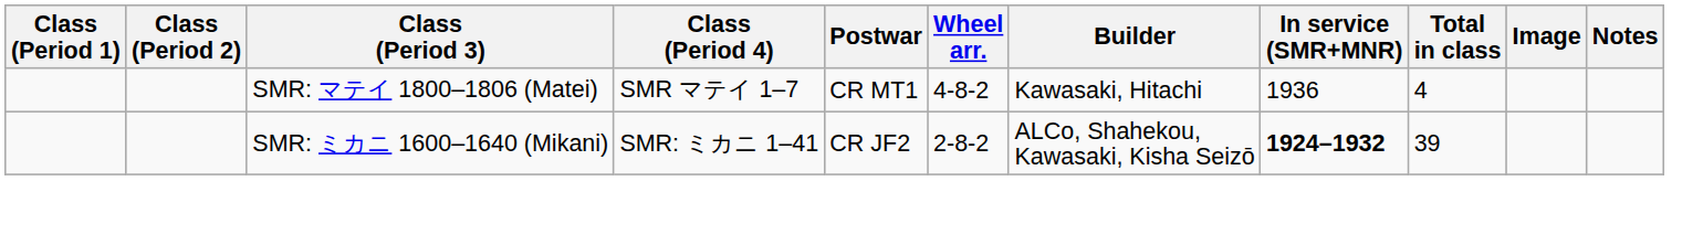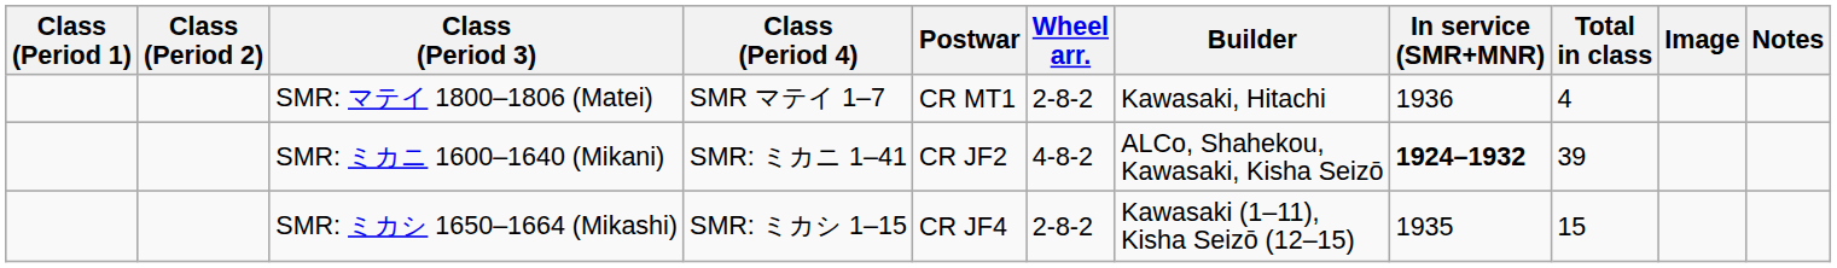SMR: マテイ 1800–1806 (Matei) | Wheel arr.: 4-8-2 -> 2-8-2
SMR: ミカニ 1600–1640 (Mikani) | Wheel arr.: 2-8-2 -> 4-8-2
+ row: SMR: ミカシ 1650–1664 (Mikashi) | SMR: ミカシ 1–15 | CR JF4 | 2-8-2 | Kawasaki (1–11), Kisha Seizō (12–15) | 1935 | 15
